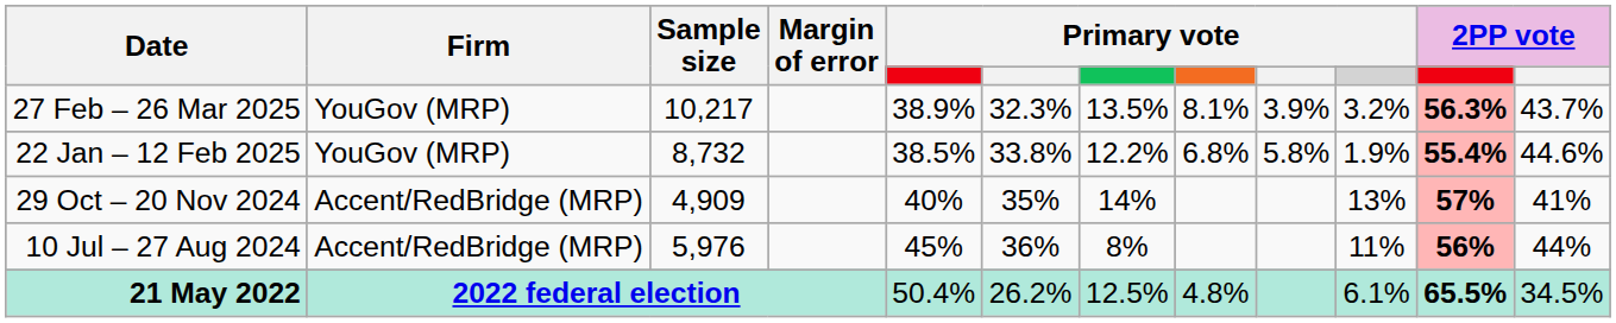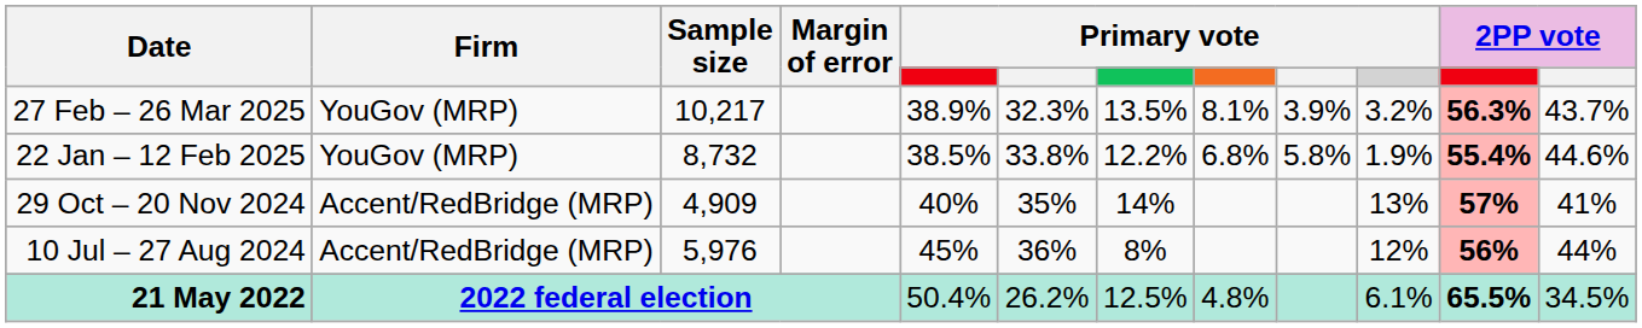10 Jul – 27 Aug 2024 | column 10: 11% -> 12%
